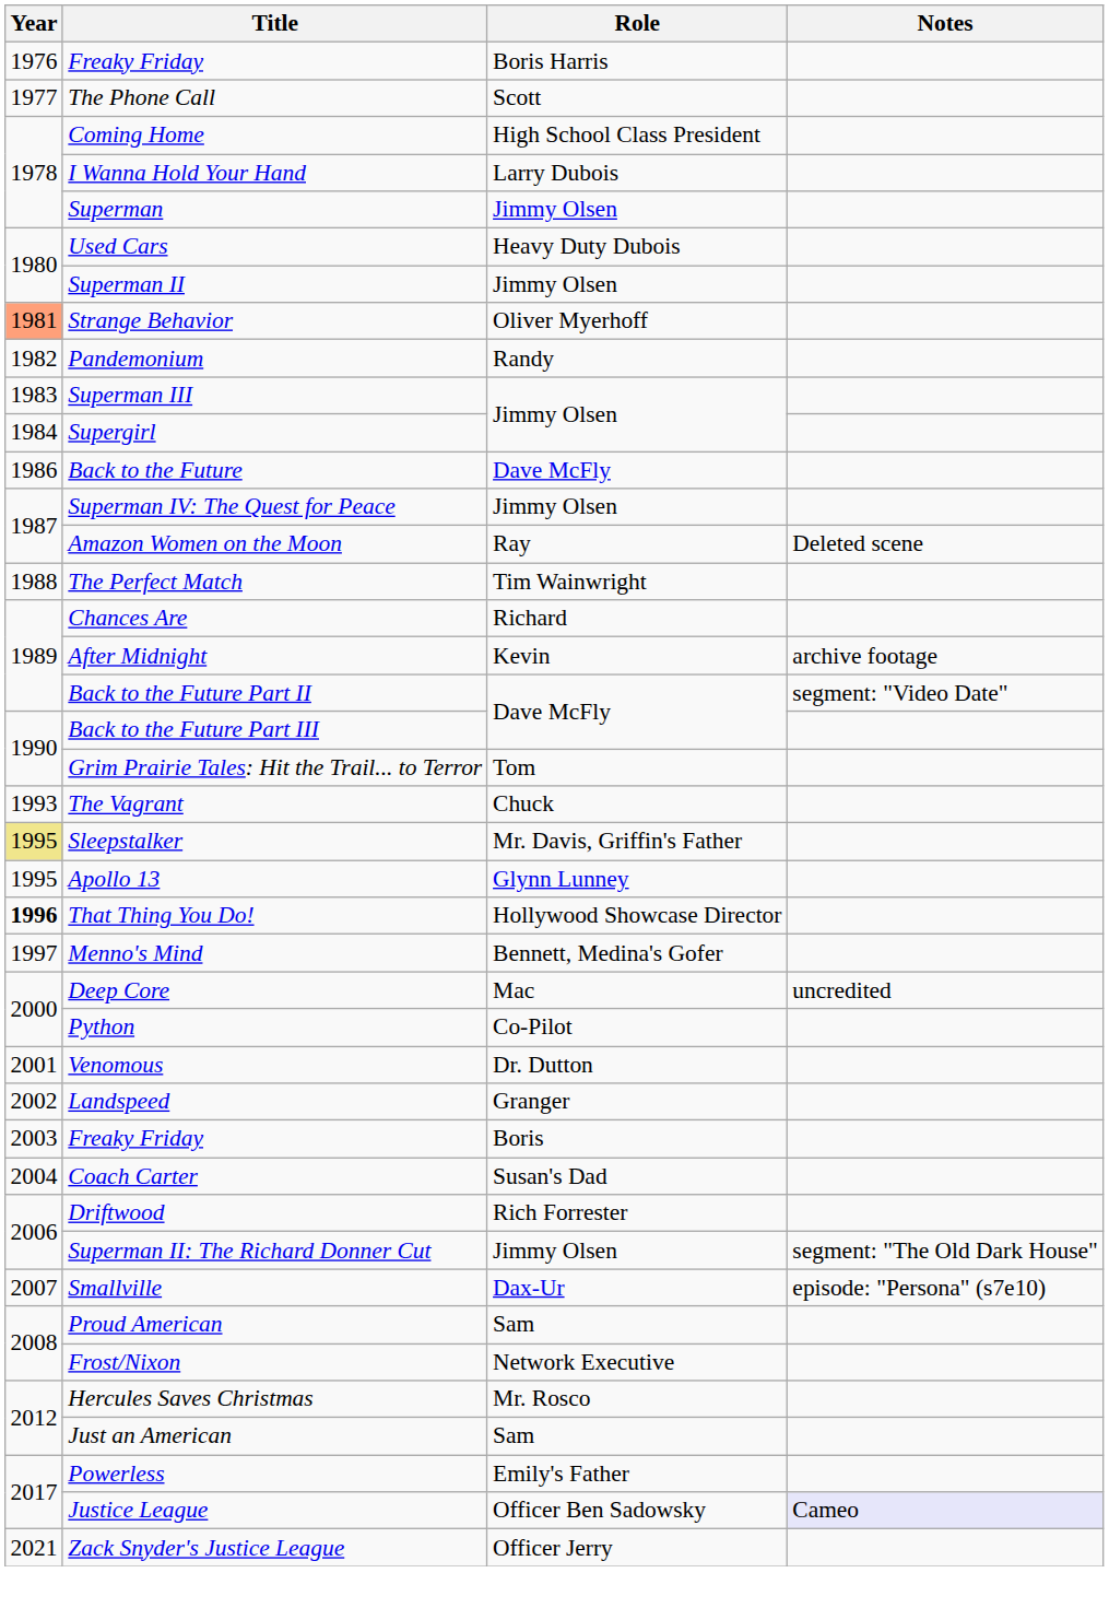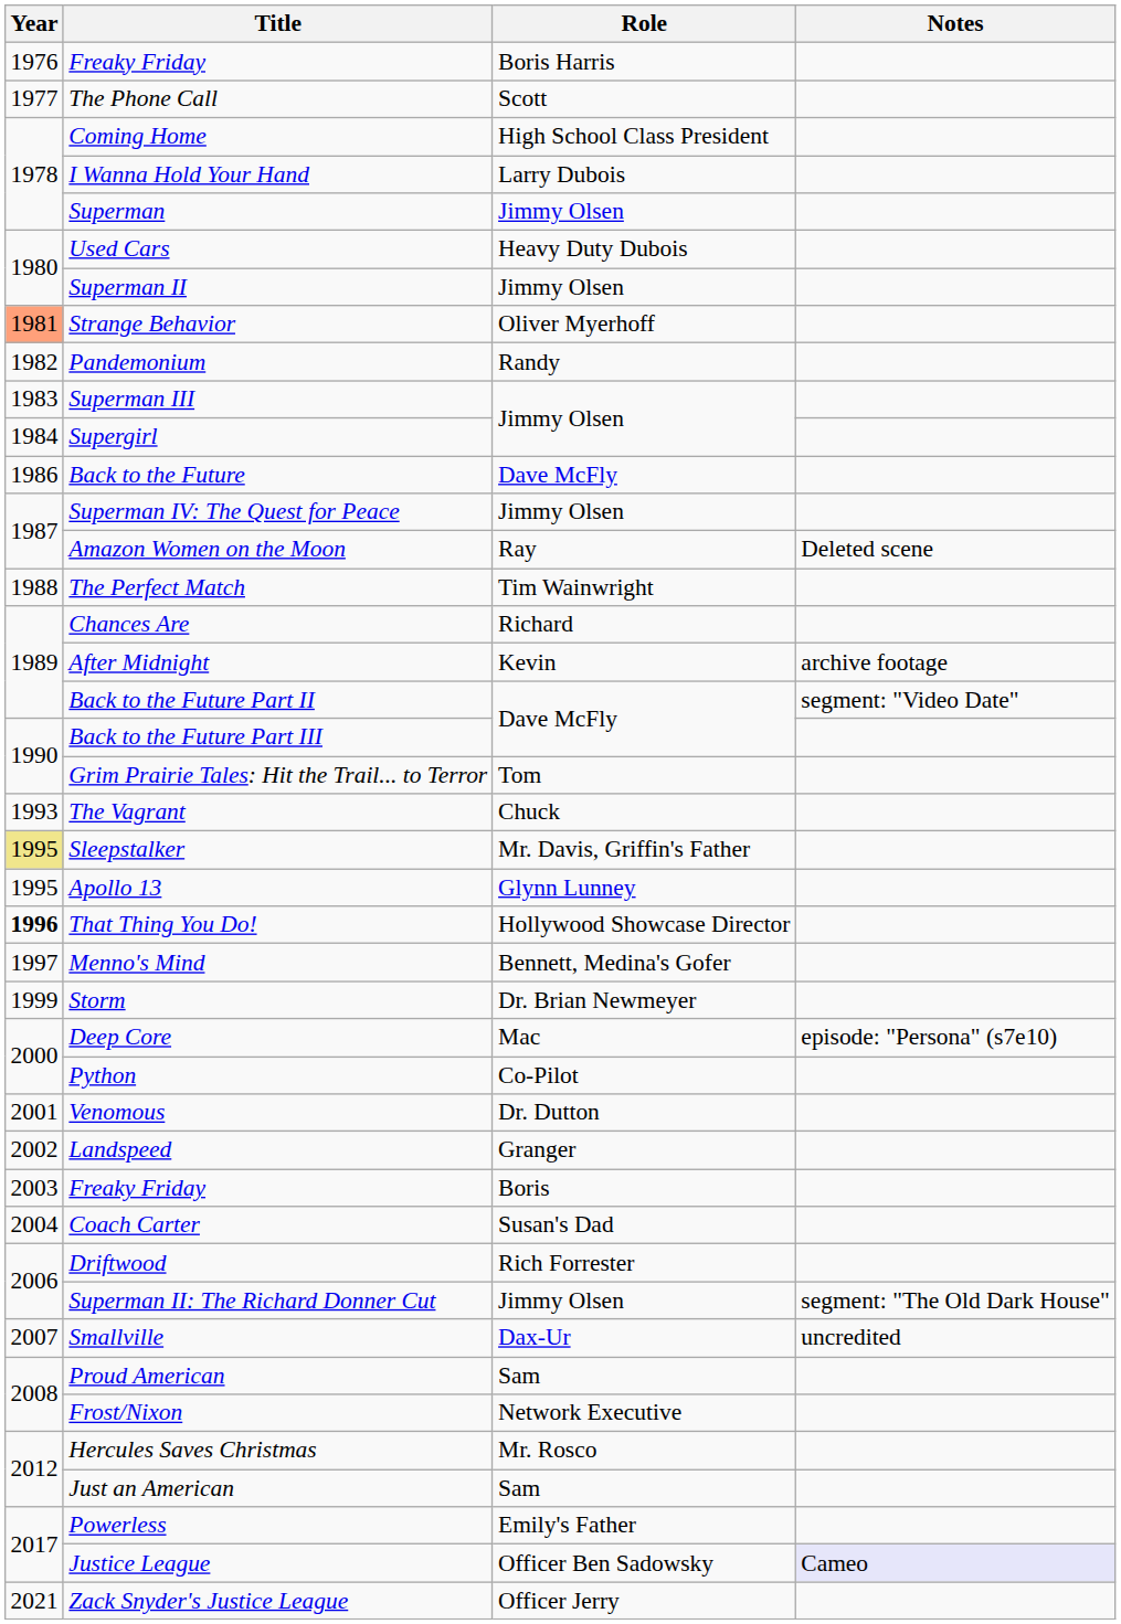+ row: 1999 | Storm | Dr. Brian Newmeyer
Deep Core | Notes: uncredited -> episode: "Persona" (s7e10)
Smallville | Notes: episode: "Persona" (s7e10) -> uncredited
